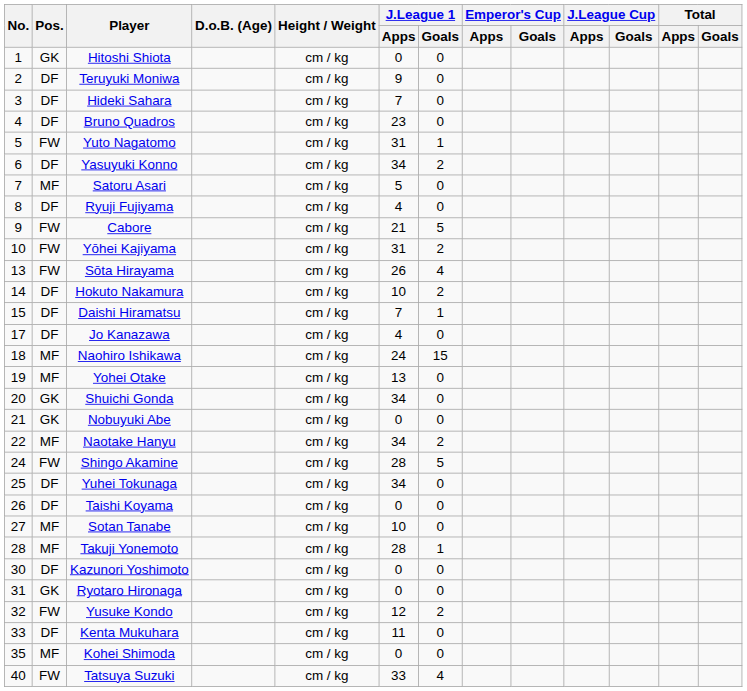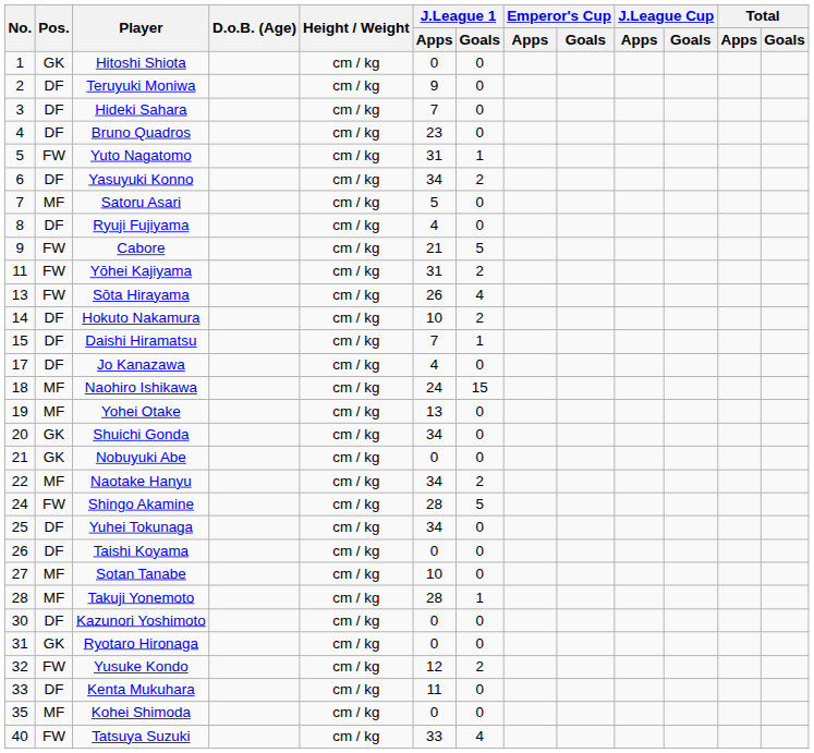Yōhei Kajiyama | No.: 10 -> 11
